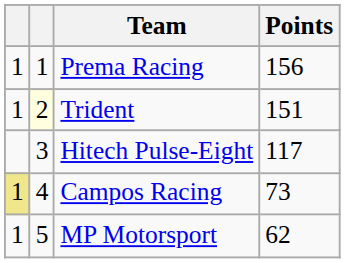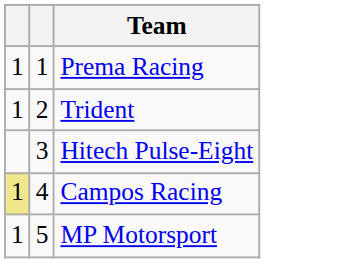- column: Points | 156 | 151 | 117 | 73 | 62
Trident | column 2: lightyellow background -> no background
